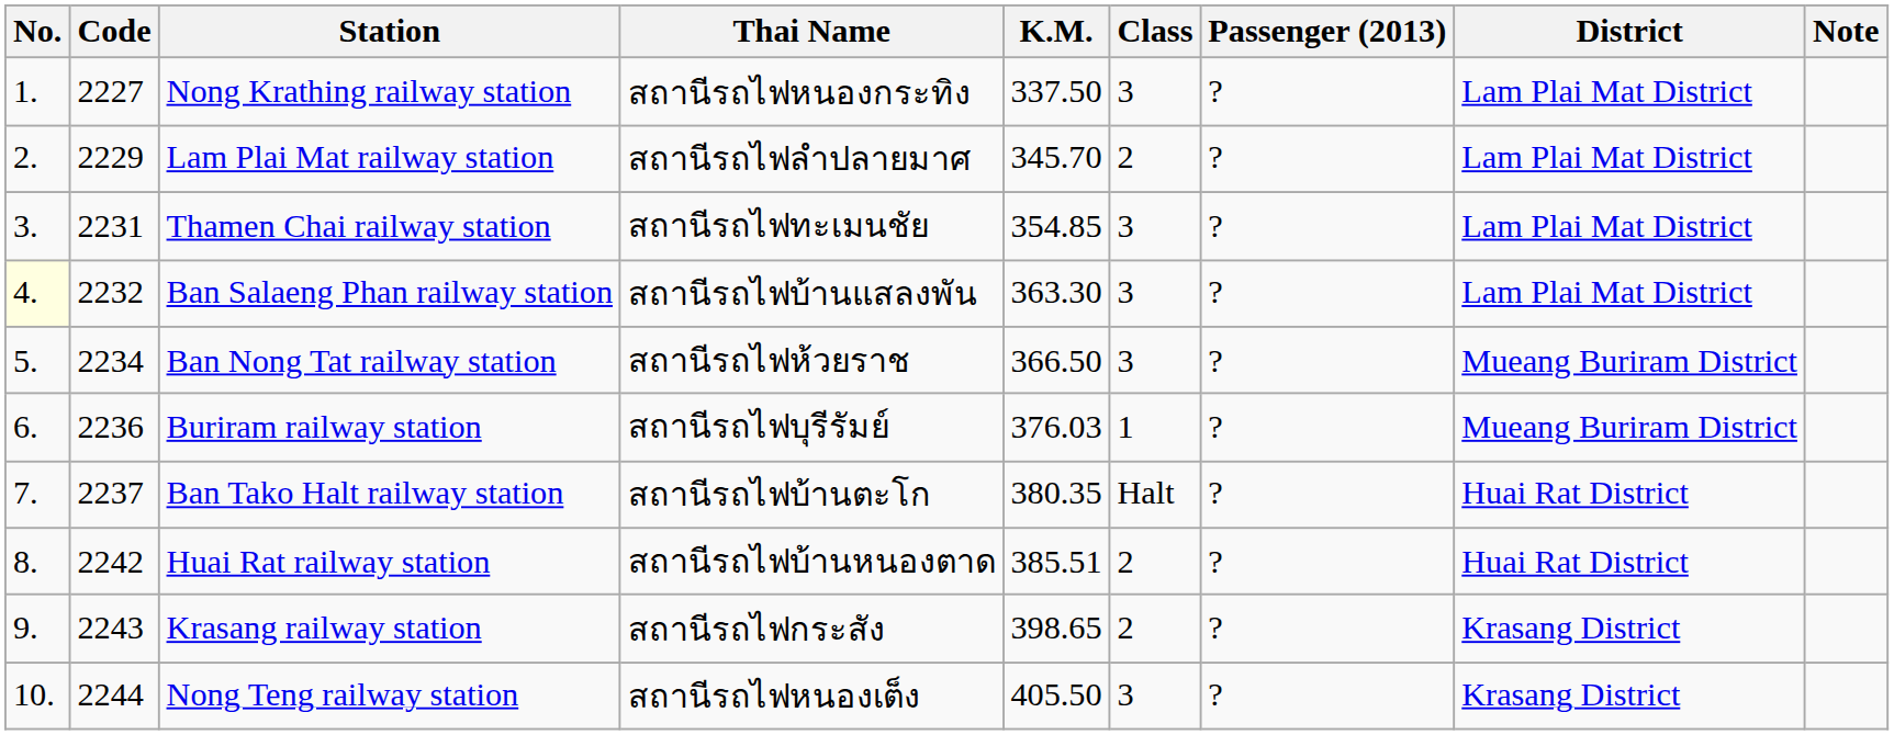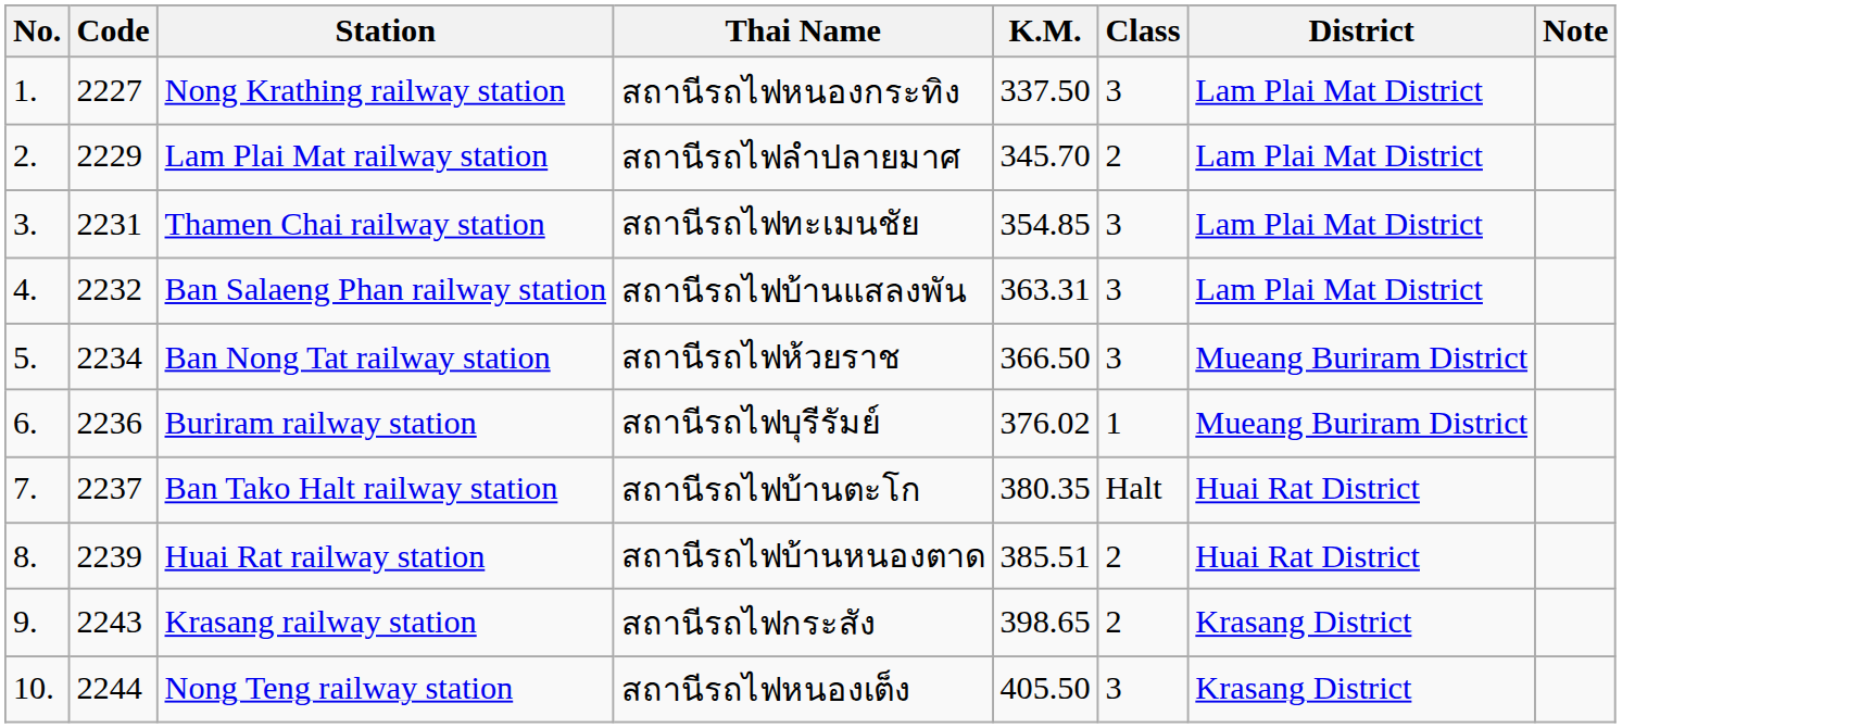- column: Passenger (2013) | ? | ? | ? | ? | ? | ? | ? | ? | ? | ?
Ban Salaeng Phan railway station | No.: lightyellow background -> no background
Ban Salaeng Phan railway station | K.M.: 363.30 -> 363.31
Buriram railway station | K.M.: 376.03 -> 376.02
Huai Rat railway station | Code: 2242 -> 2239
